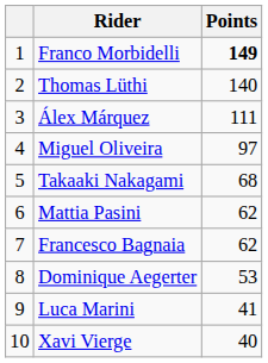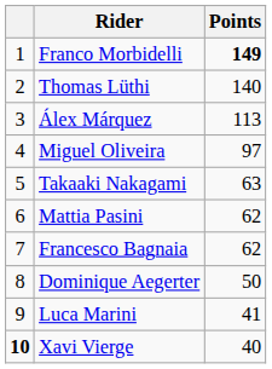Álex Márquez | Points: 111 -> 113
Takaaki Nakagami | Points: 68 -> 63
Dominique Aegerter | Points: 53 -> 50
Xavi Vierge | column 1: normal -> bold
